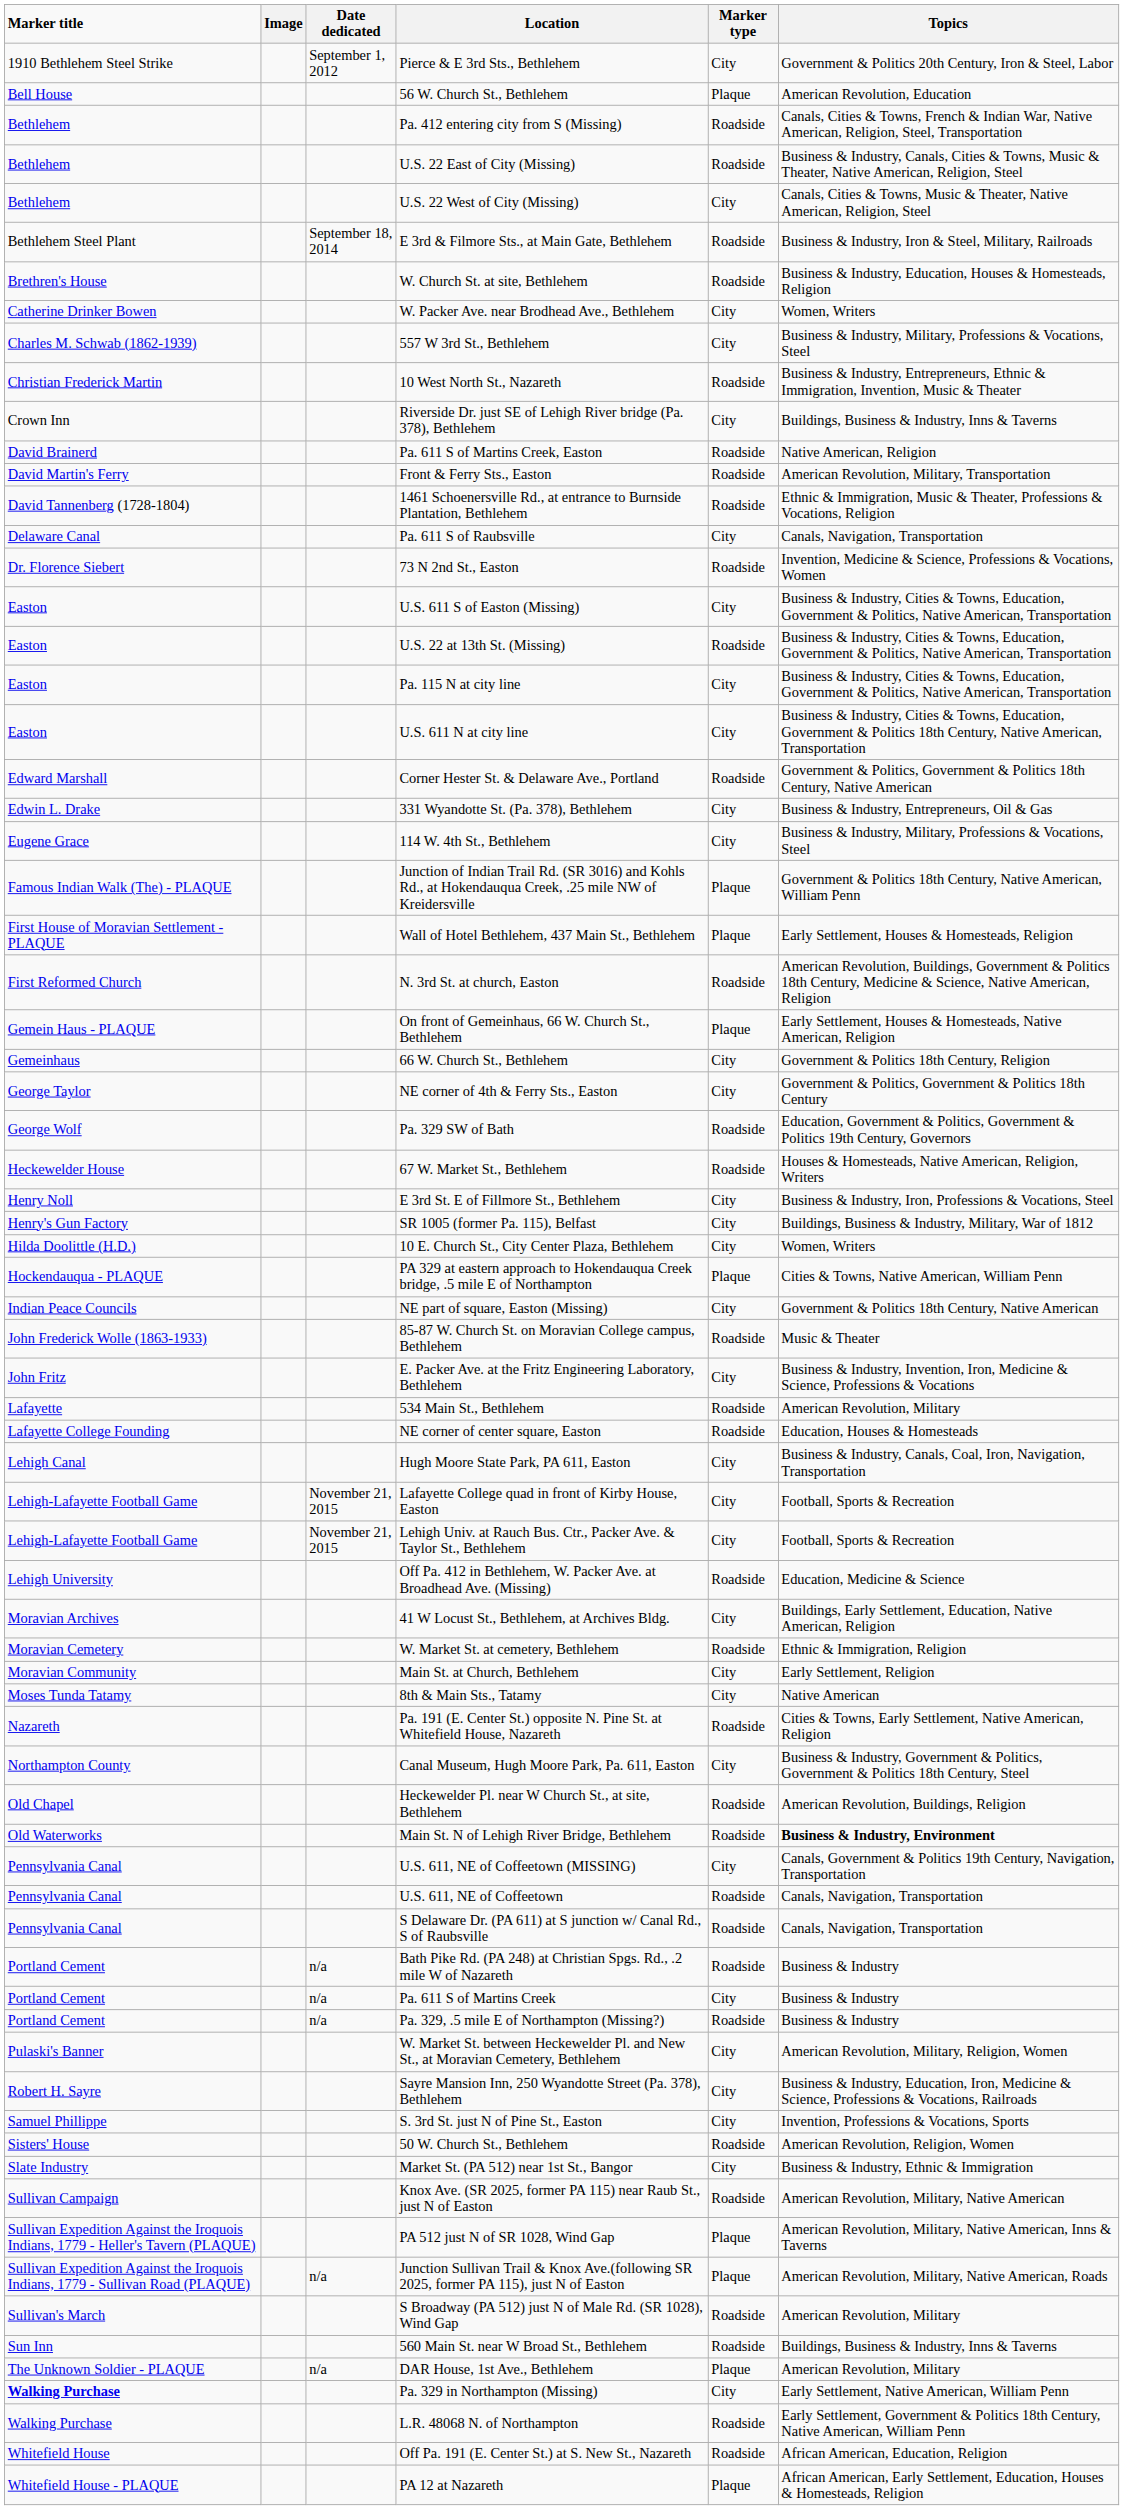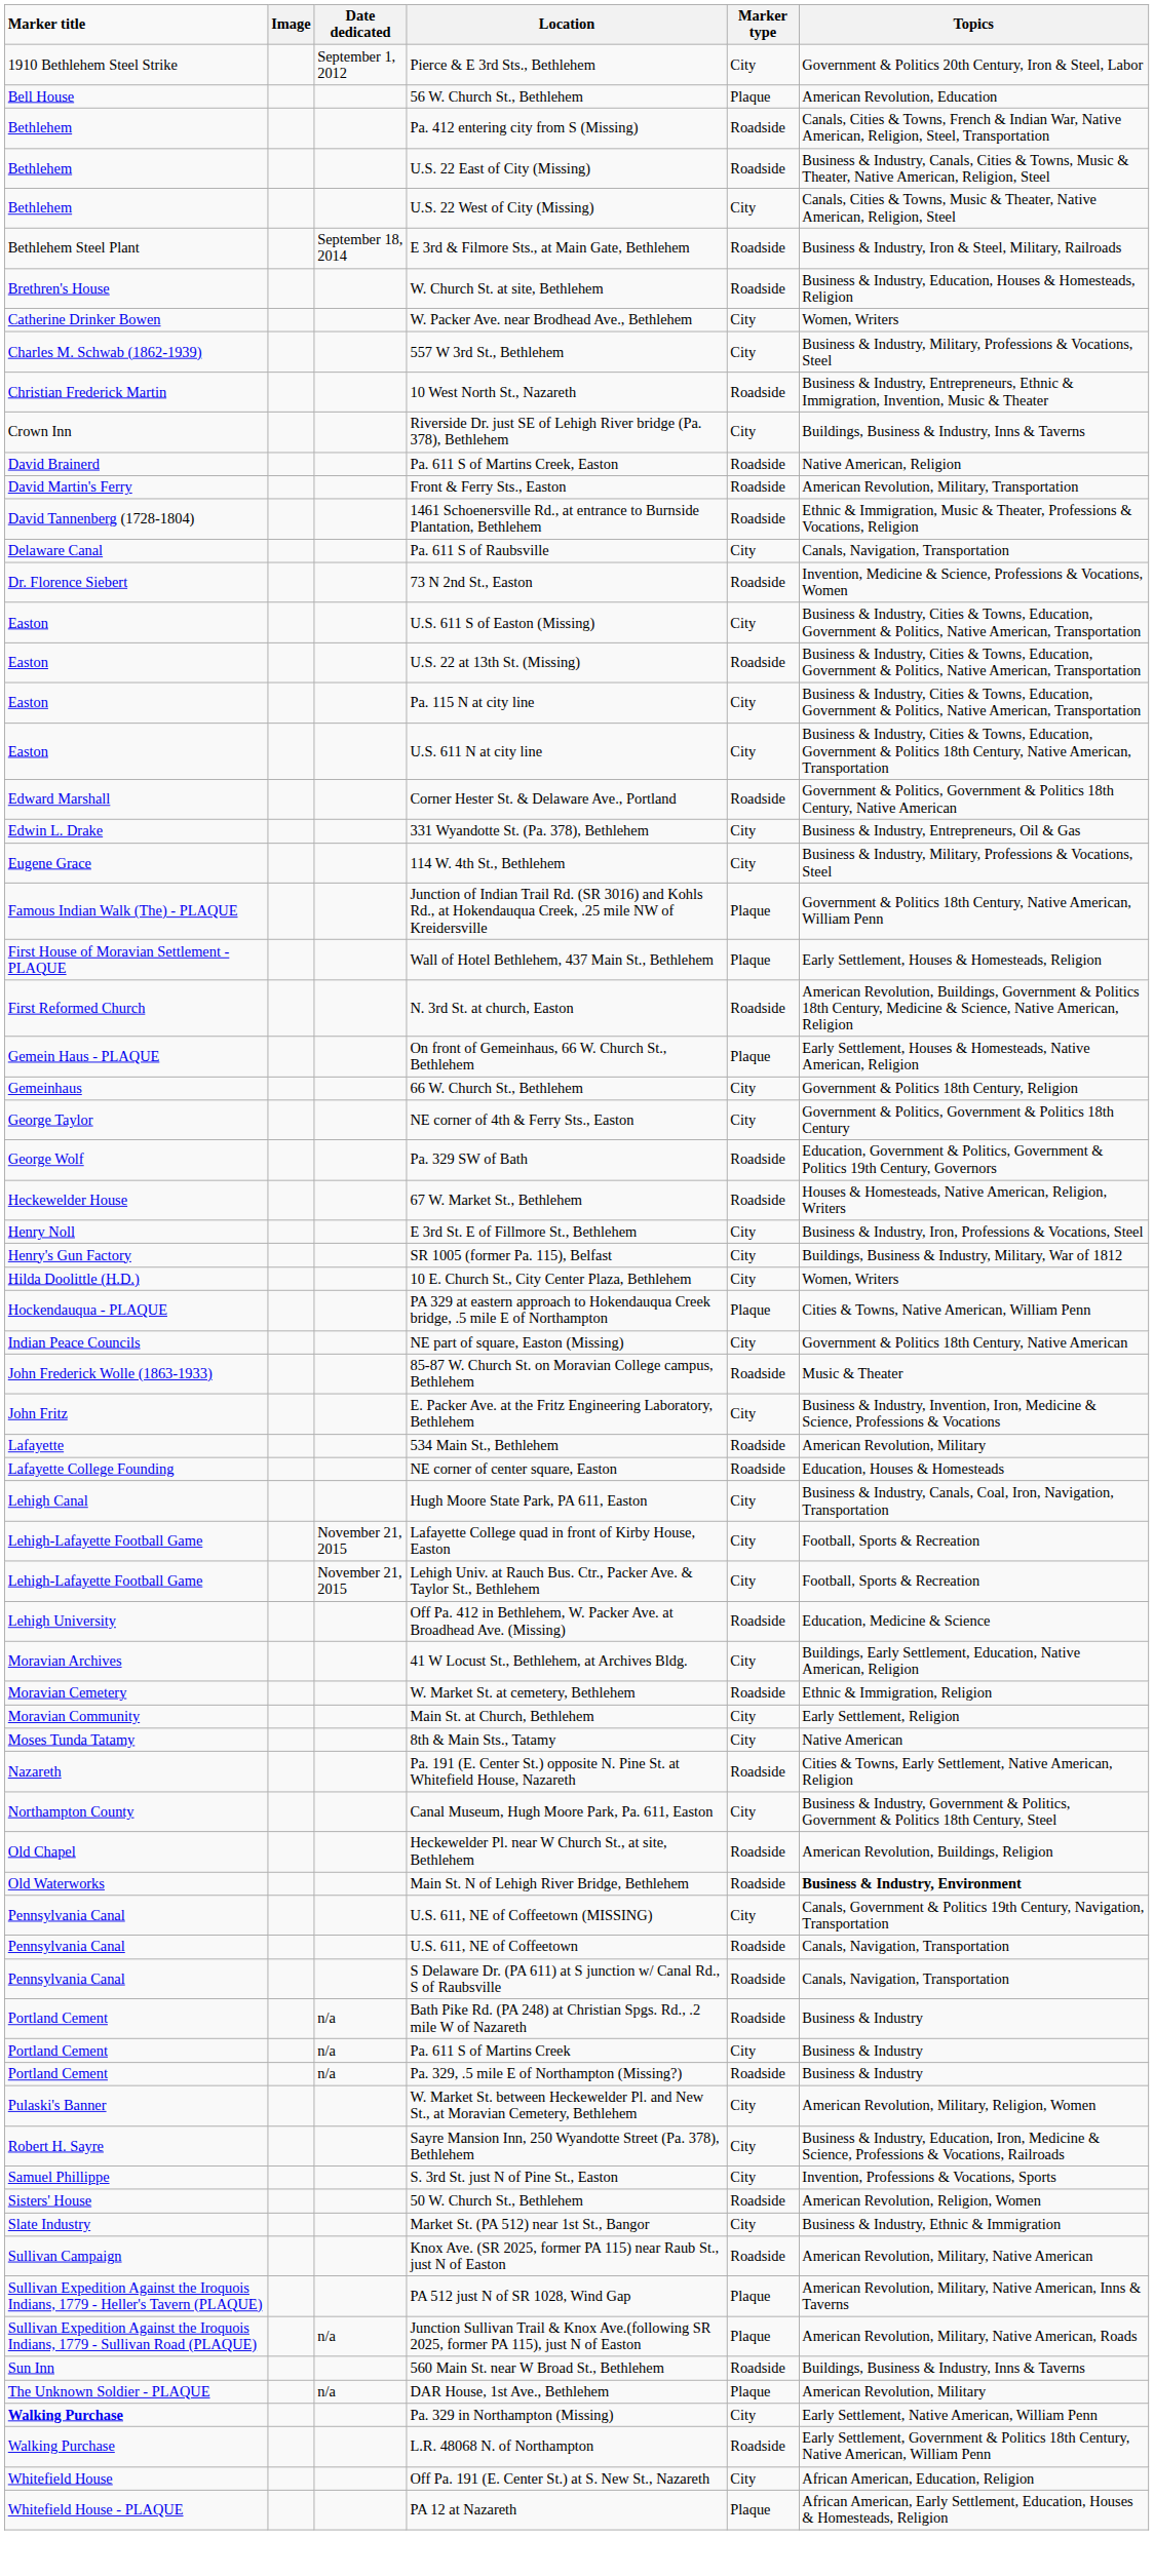- row: Sullivan's March | S Broadway (PA 512) just N of Male Rd. (SR 1028), Wind Gap | Roadside | American Revolution, Military
Off Pa. 191 (E. Center St.) at S. New St., Nazareth | Marker type: Roadside -> City
